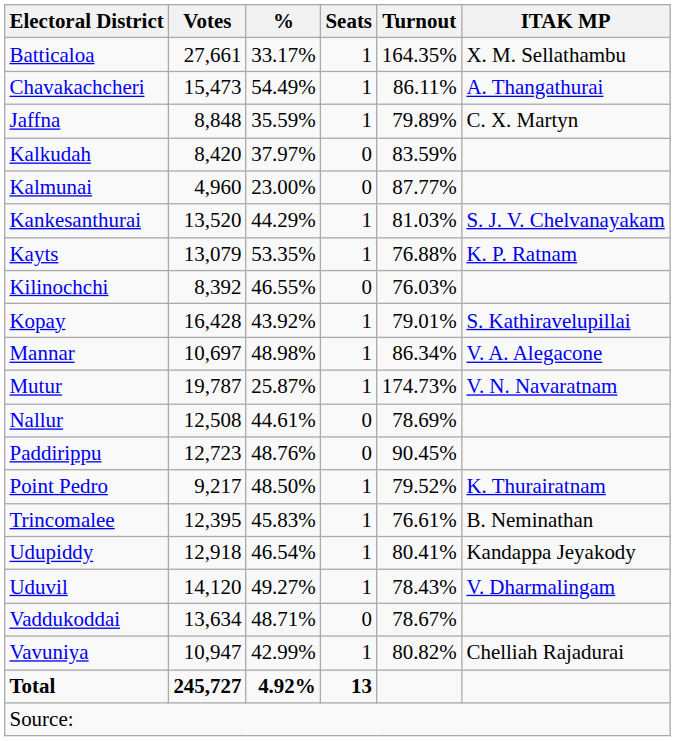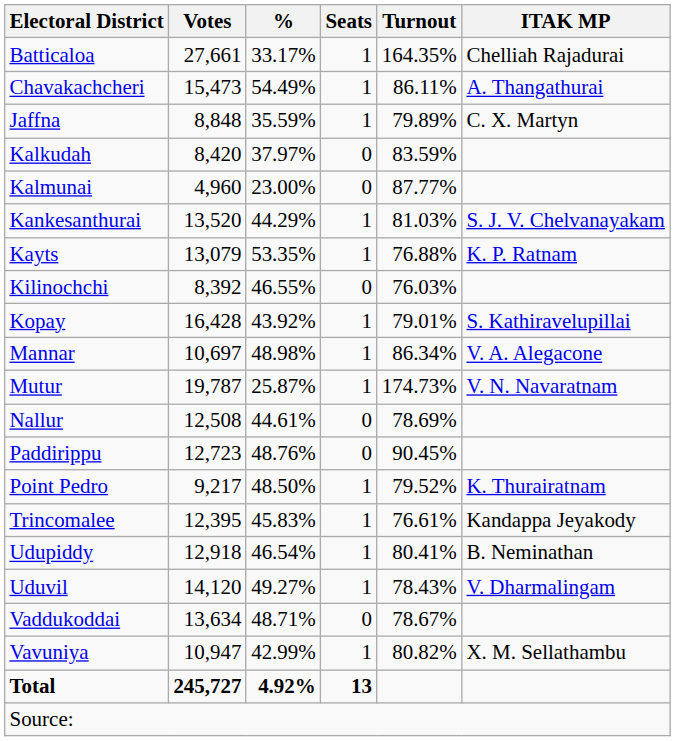Batticaloa | ITAK MP: X. M. Sellathambu -> Chelliah Rajadurai
Trincomalee | ITAK MP: B. Neminathan -> Kandappa Jeyakody
Udupiddy | ITAK MP: Kandappa Jeyakody -> B. Neminathan
Vavuniya | ITAK MP: Chelliah Rajadurai -> X. M. Sellathambu
